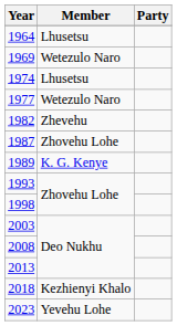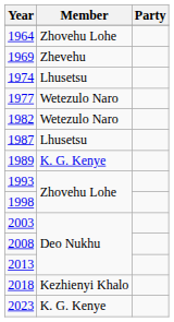1964 | Member: Lhusetsu -> Zhovehu Lohe
1969 | Member: Wetezulo Naro -> Zhevehu
1982 | Member: Zhevehu -> Wetezulo Naro
1987 | Member: Zhovehu Lohe -> Lhusetsu
2023 | Member: Yevehu Lohe -> K. G. Kenye
